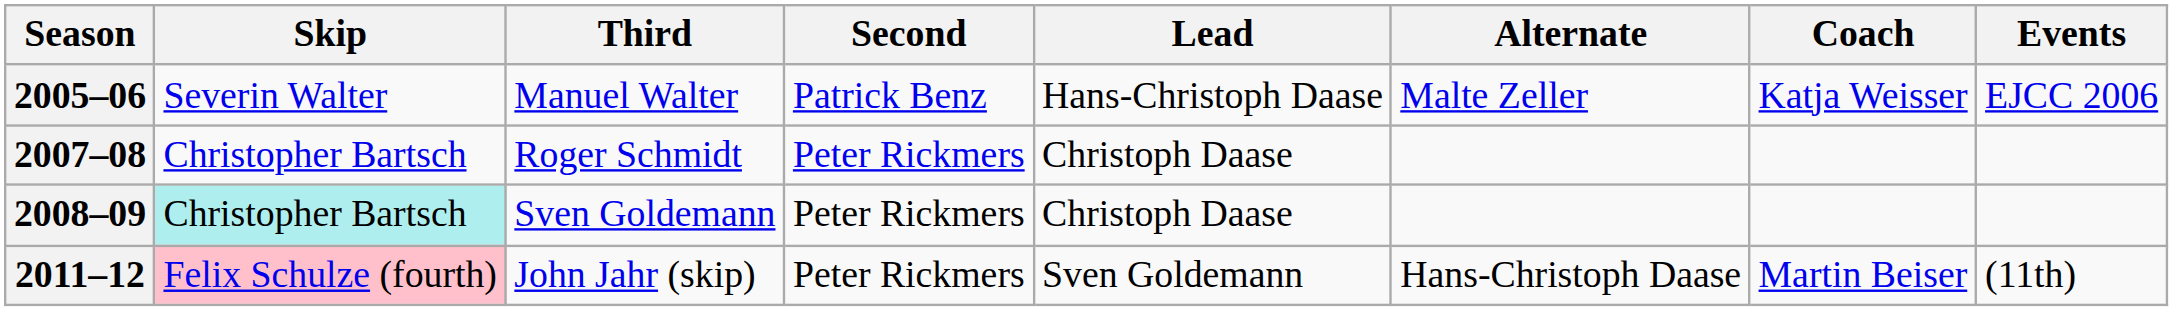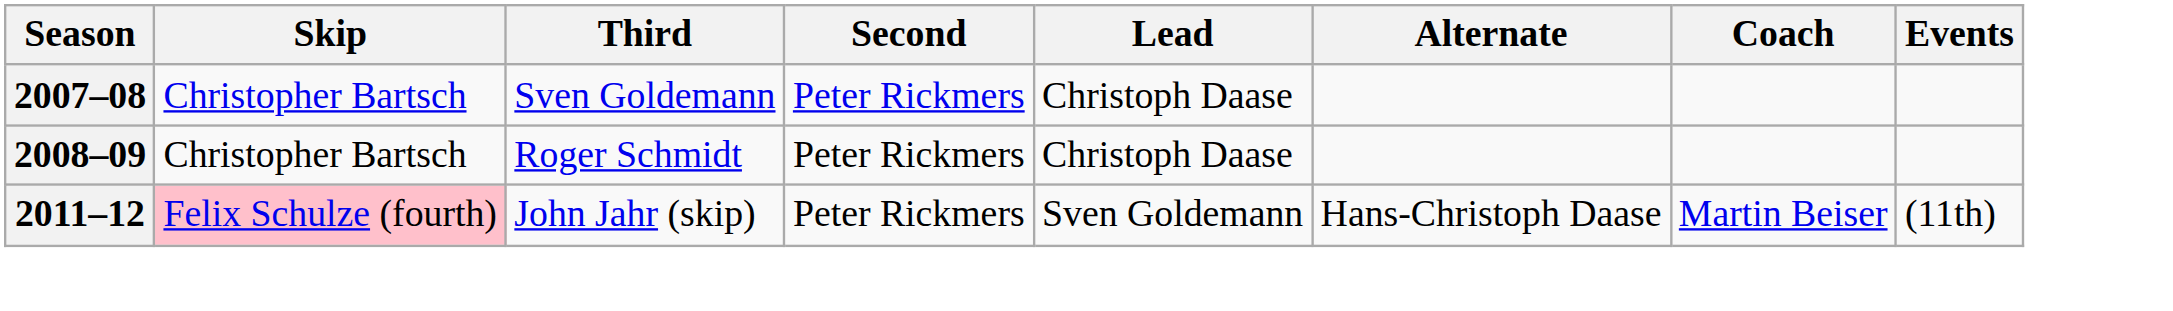- row: 2005–06 | Severin Walter | Manuel Walter | Patrick Benz | Hans-Christoph Daase | Malte Zeller | Katja Weisser | EJCC 2006
2007–08 | Third: Roger Schmidt -> Sven Goldemann
2008–09 | Skip: paleturquoise background -> no background
2008–09 | Third: Sven Goldemann -> Roger Schmidt
